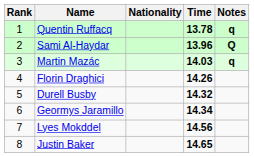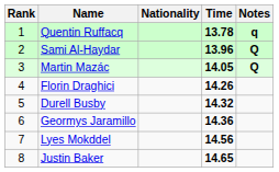Martin Mazác | Time: 14.03 -> 14.05
Martin Mazác | Notes: q -> Q
Geormys Jaramillo | Time: 14.34 -> 14.36
